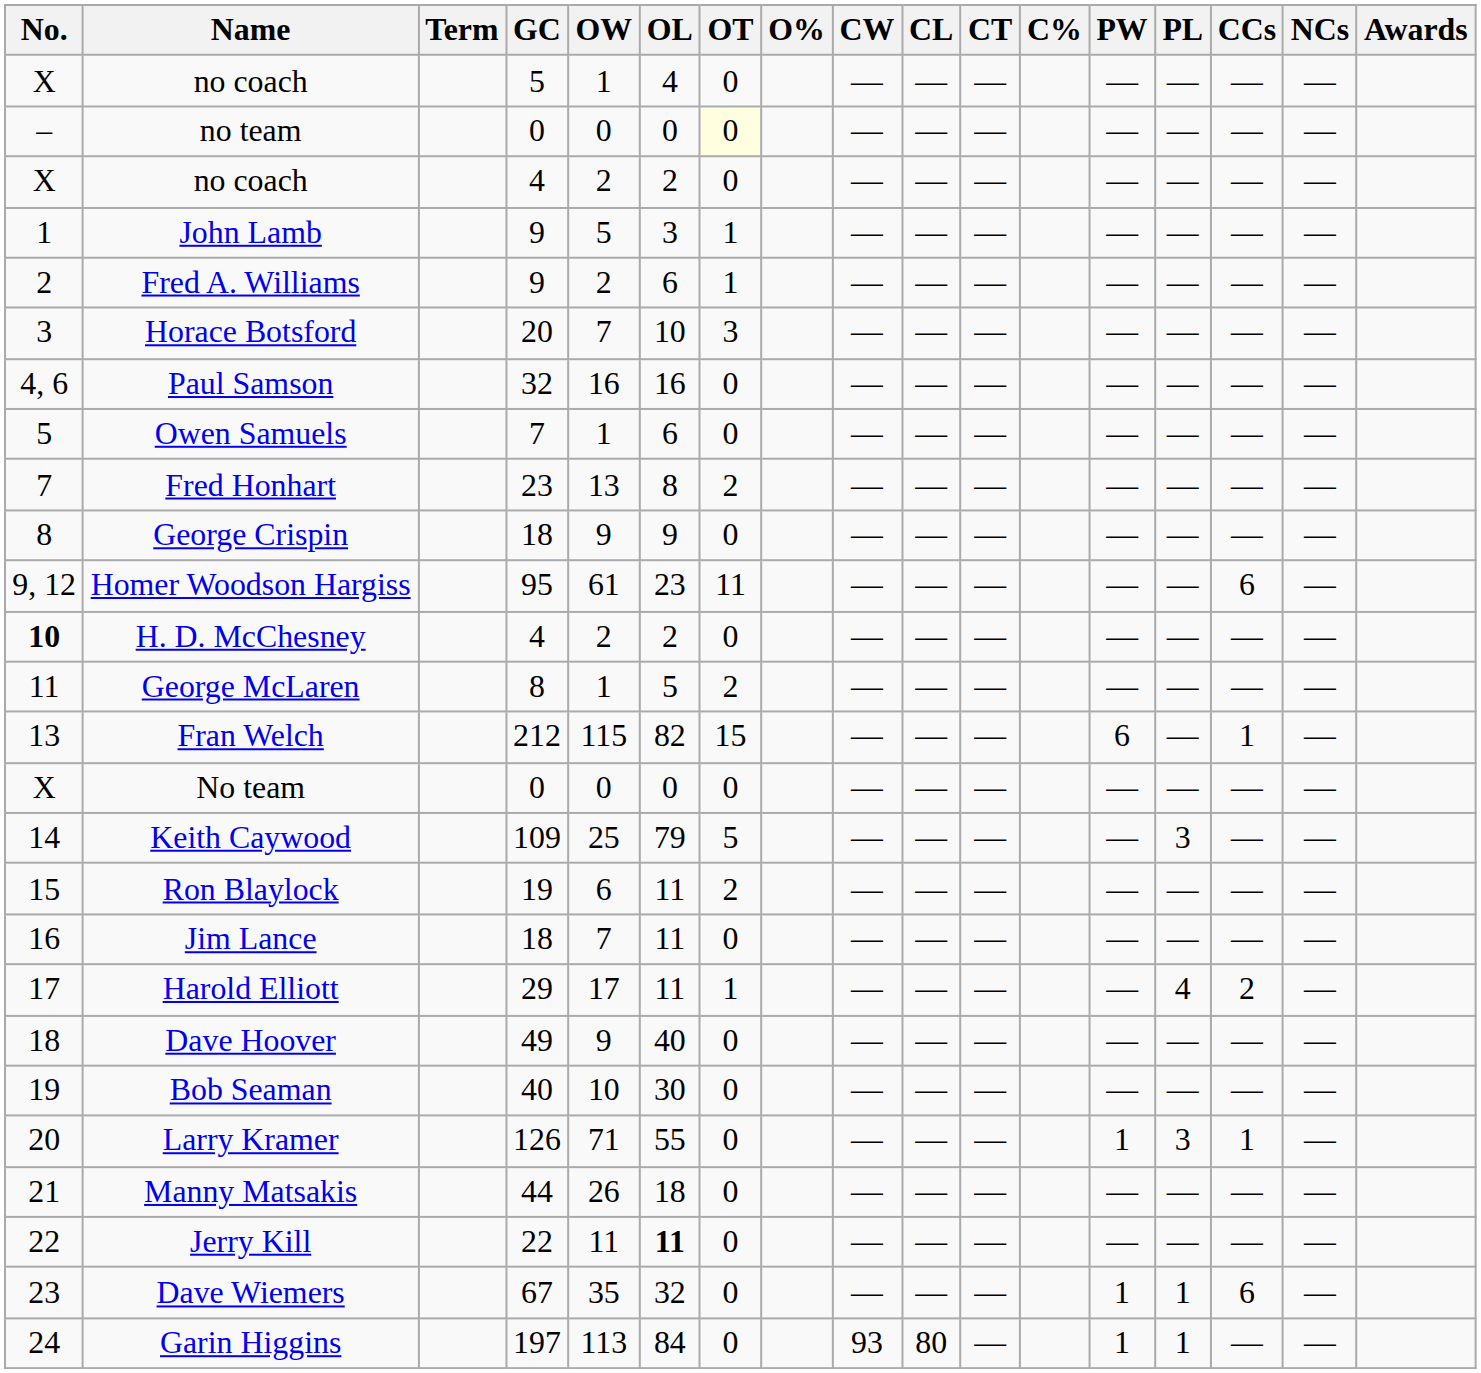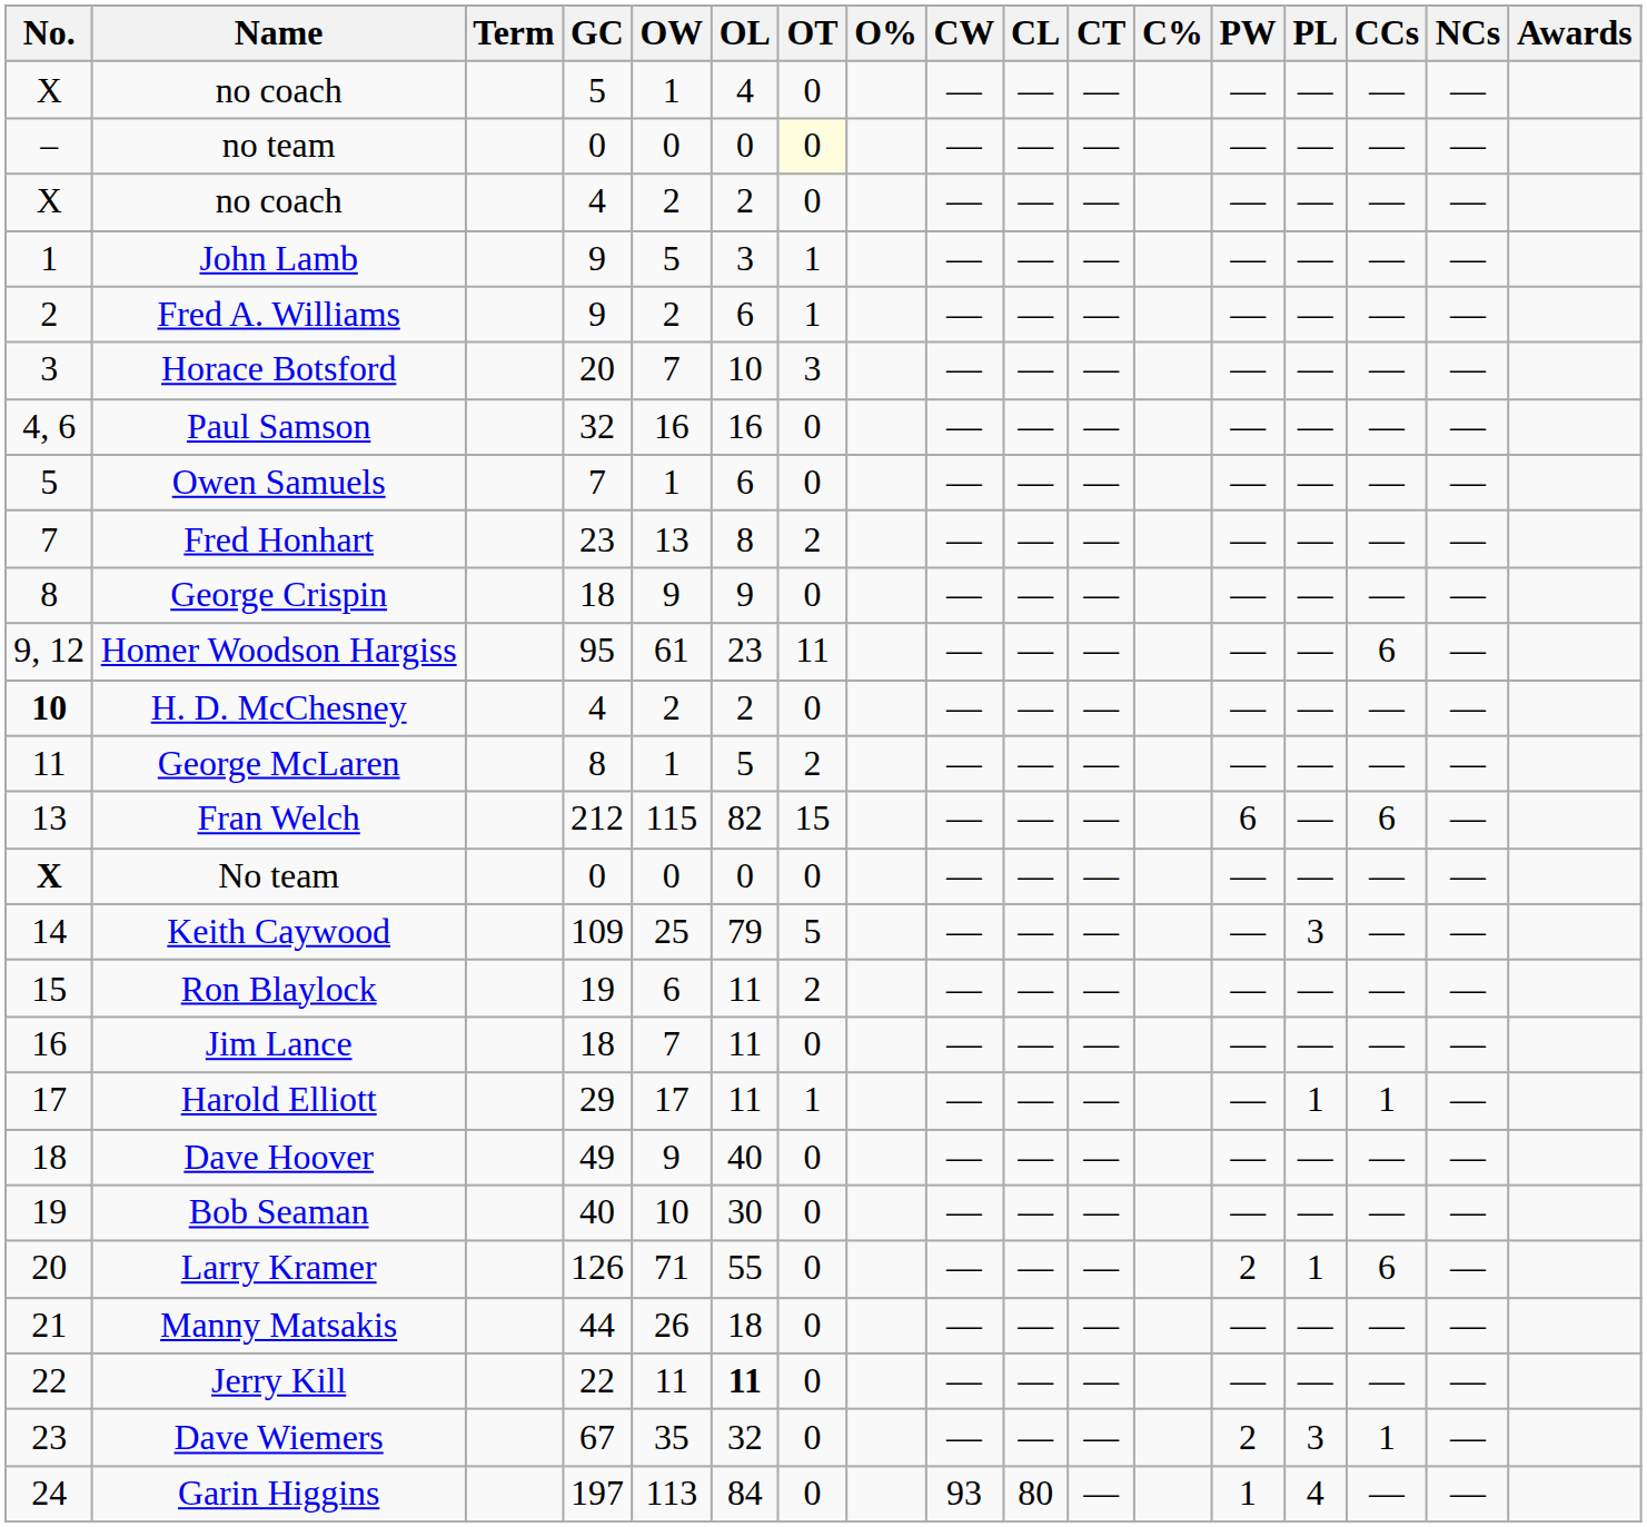Fran Welch | CCs: 1 -> 6
No team | No.: normal -> bold
Harold Elliott | PL: 4 -> 1
Harold Elliott | CCs: 2 -> 1
Larry Kramer | PW: 1 -> 2
Larry Kramer | PL: 3 -> 1
Larry Kramer | CCs: 1 -> 6
Dave Wiemers | PW: 1 -> 2
Dave Wiemers | PL: 1 -> 3
Dave Wiemers | CCs: 6 -> 1
Garin Higgins | PL: 1 -> 4
